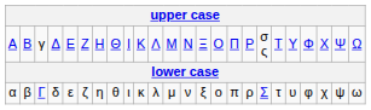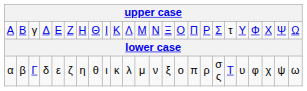Α | column 18: σ ς -> Σ
Α | column 19: Τ -> τ
α | column 18: Σ -> σ ς
α | column 19: τ -> Τ
